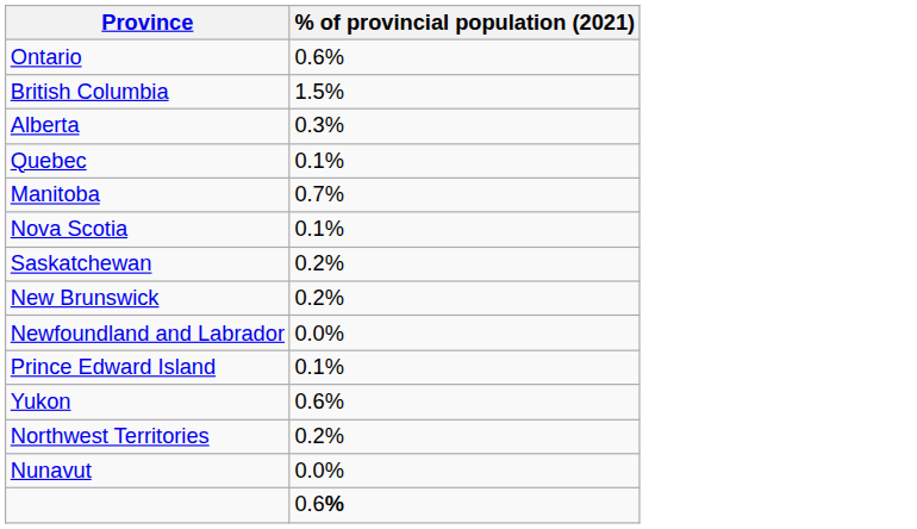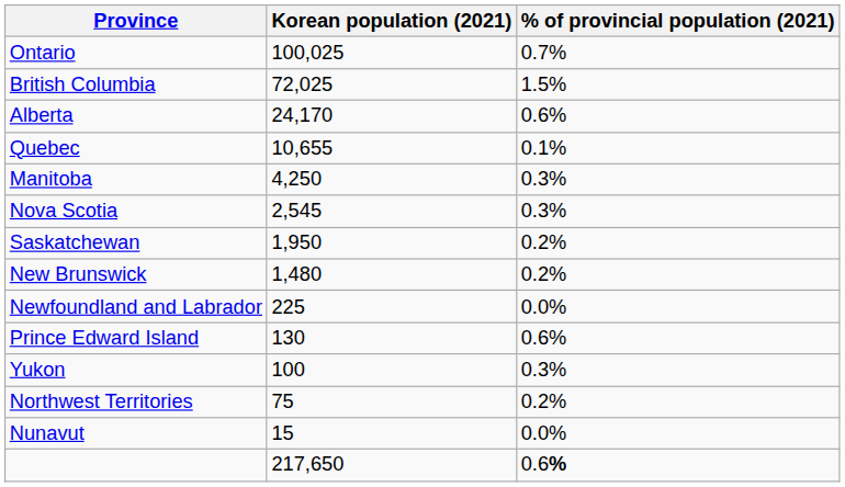+ column: Korean population (2021) | 100,025 | 72,025 | 24,170 | 10,655 | 4,250 | 2,545 | 1,950 | 1,480 | 225 | 130 | 100 | 75 | 15 | 217,650
Ontario | % of provincial population (2021): 0.6% -> 0.7%
Alberta | % of provincial population (2021): 0.3% -> 0.6%
Manitoba | % of provincial population (2021): 0.7% -> 0.3%
Nova Scotia | % of provincial population (2021): 0.1% -> 0.3%
Prince Edward Island | % of provincial population (2021): 0.1% -> 0.6%
Yukon | % of provincial population (2021): 0.6% -> 0.3%
